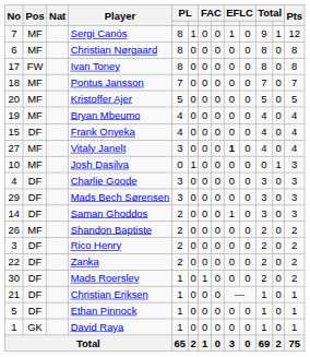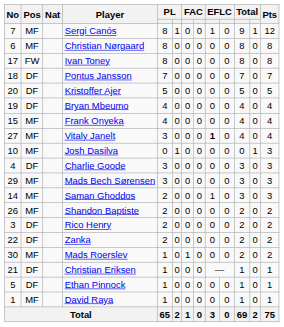Pontus Jansson | Pos: MF -> DF
Kristoffer Ajer | Pos: MF -> DF
Bryan Mbeumo | Pos: MF -> DF
Frank Onyeka | Pos: DF -> MF
Mads Bech Sørensen | Pos: DF -> MF
Saman Ghoddos | Pos: DF -> MF
Mads Roerslev | Pos: DF -> MF
David Raya | Pos: GK -> MF
